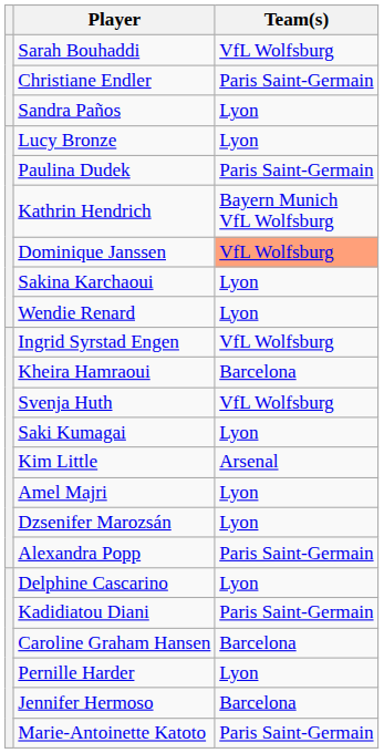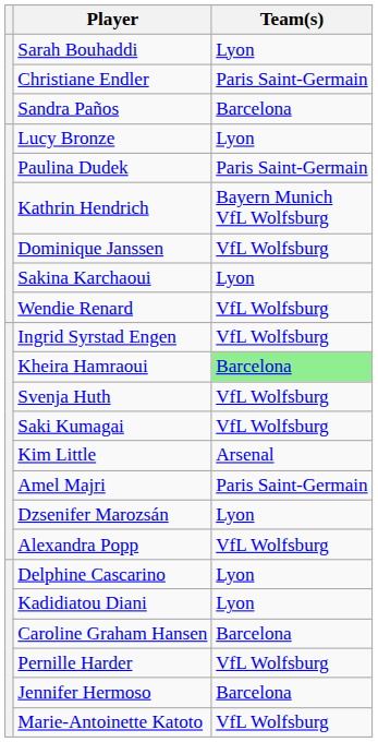Sarah Bouhaddi | Team(s): VfL Wolfsburg -> Lyon
Sandra Paños | Team(s): Lyon -> Barcelona
Dominique Janssen | Team(s): lightsalmon background -> no background
Wendie Renard | Team(s): Lyon -> VfL Wolfsburg
Kheira Hamraoui | Team(s): no background -> lightgreen background
Saki Kumagai | Team(s): Lyon -> VfL Wolfsburg
Amel Majri | Team(s): Lyon -> Paris Saint-Germain
Alexandra Popp | Team(s): Paris Saint-Germain -> VfL Wolfsburg
Kadidiatou Diani | Team(s): Paris Saint-Germain -> Lyon
Pernille Harder | Team(s): Lyon -> VfL Wolfsburg
Marie-Antoinette Katoto | Team(s): Paris Saint-Germain -> VfL Wolfsburg
